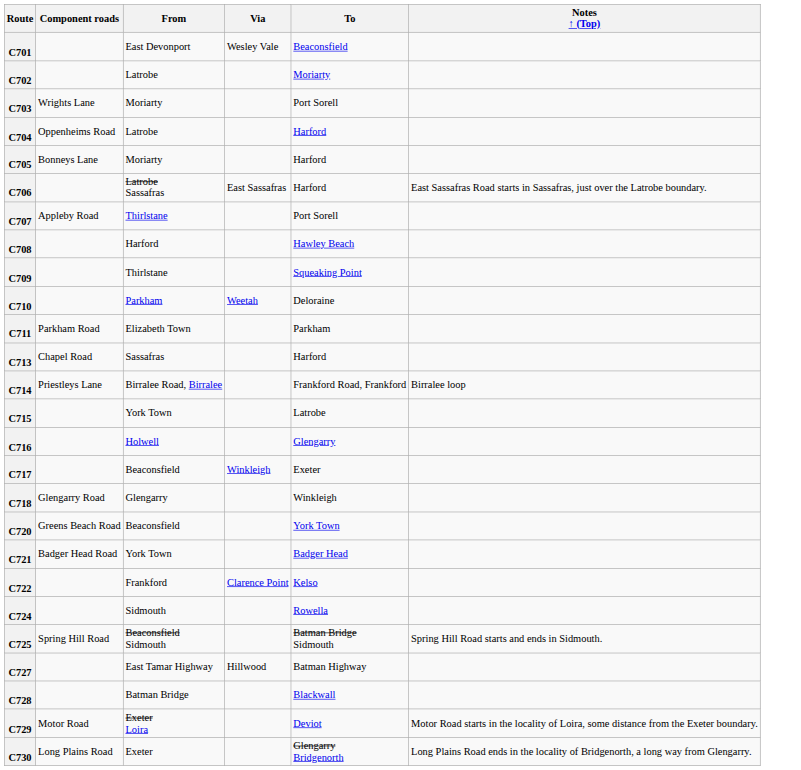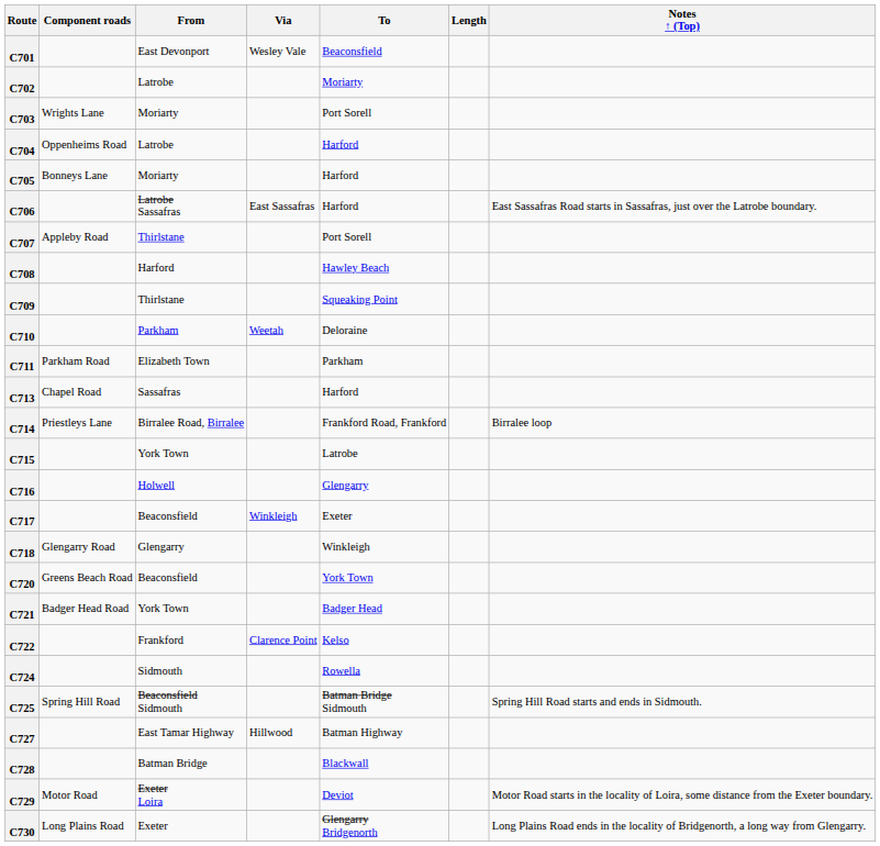+ column: Length
